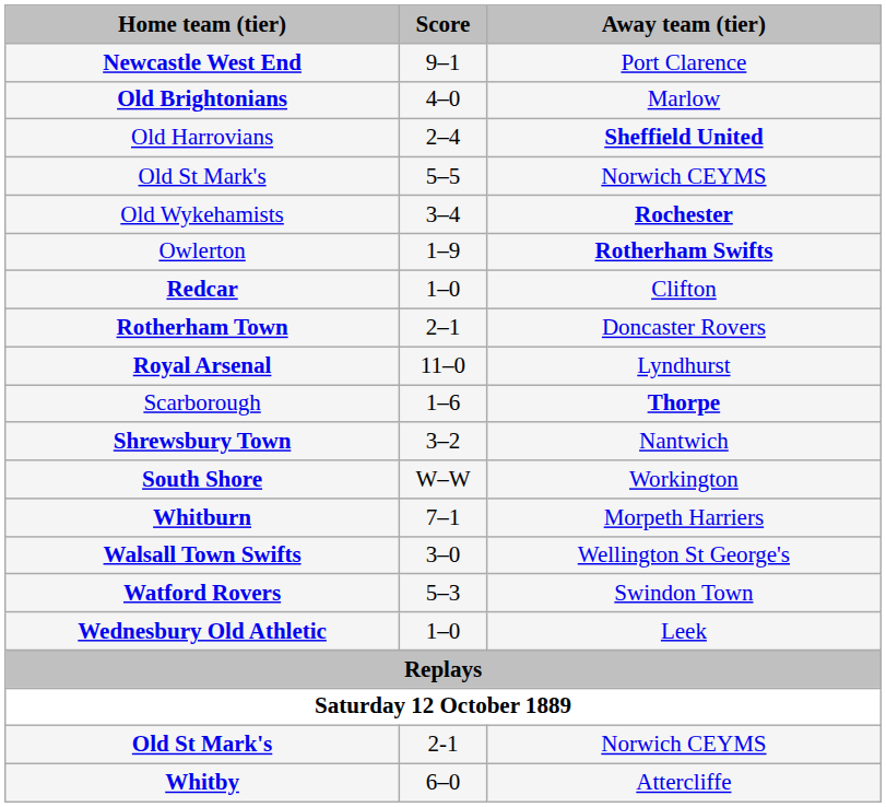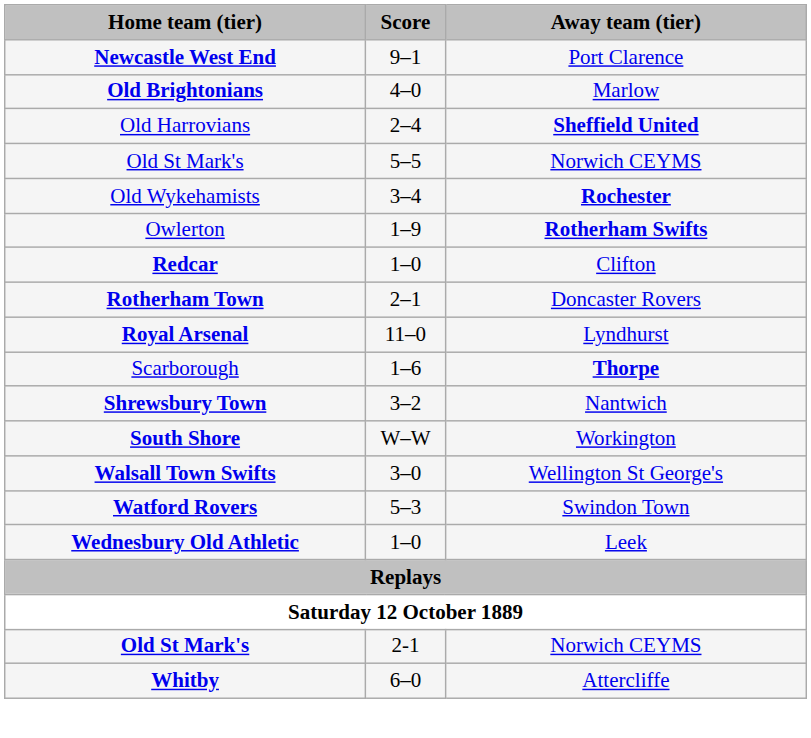- row: Whitburn | 7–1 | Morpeth Harriers
